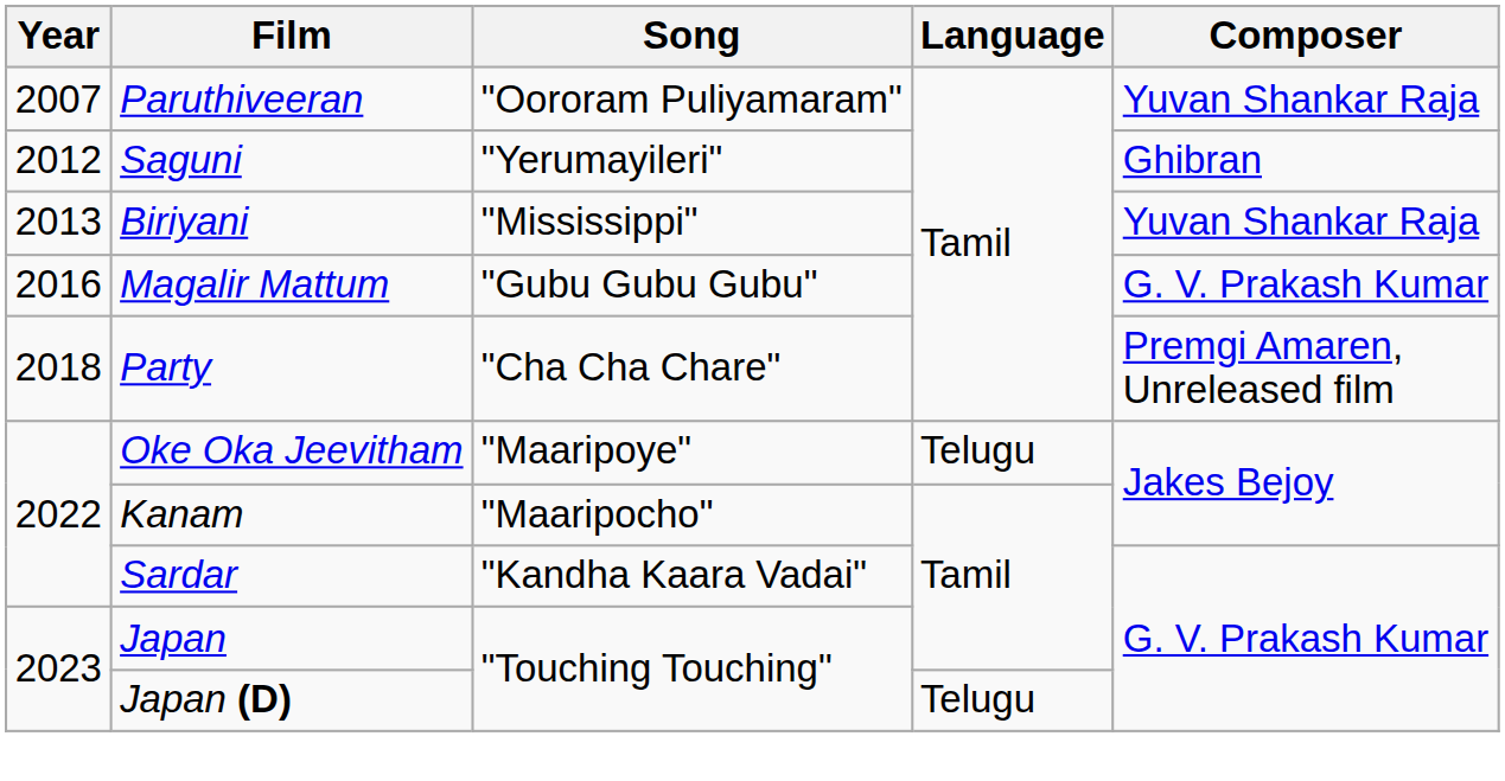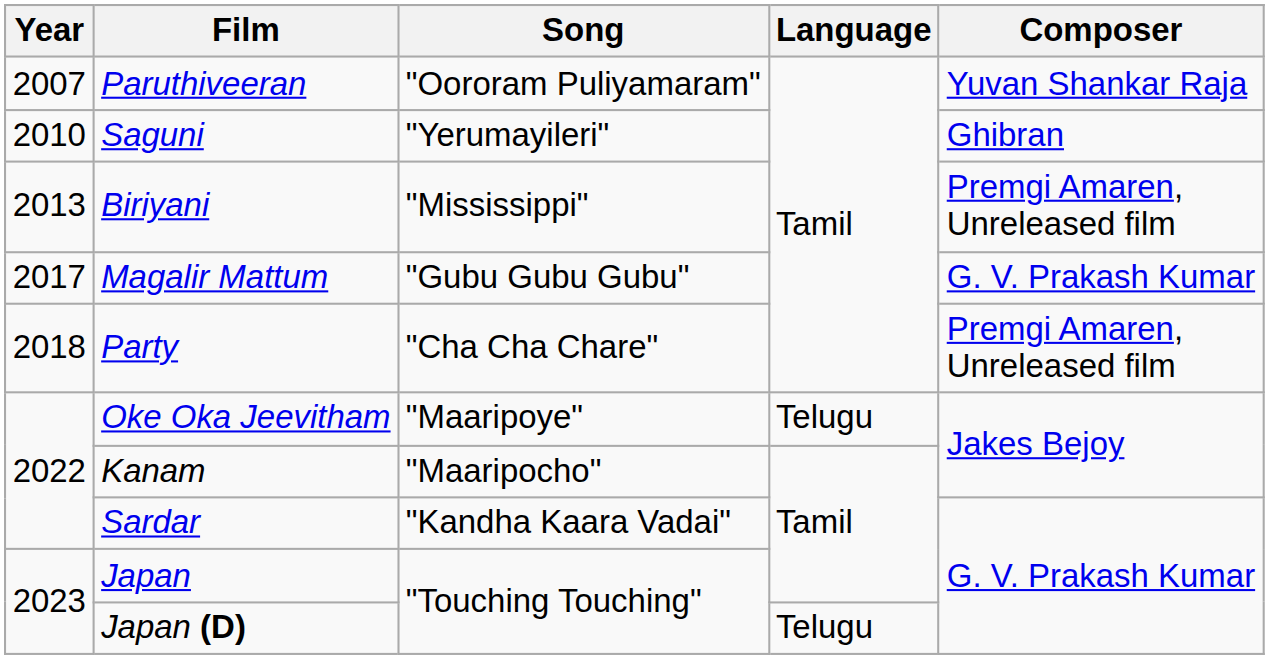Saguni | Year: 2012 -> 2010
Biriyani | Composer: Yuvan Shankar Raja -> Premgi Amaren, Unreleased film
Magalir Mattum | Year: 2016 -> 2017
